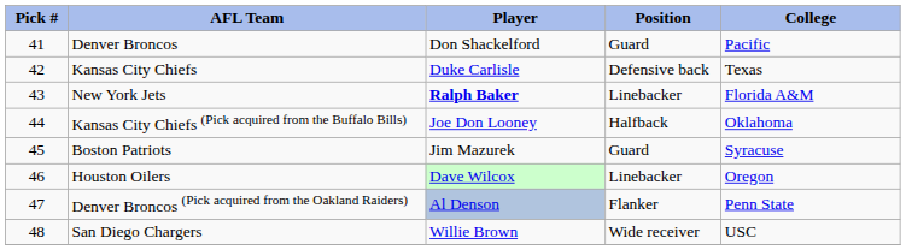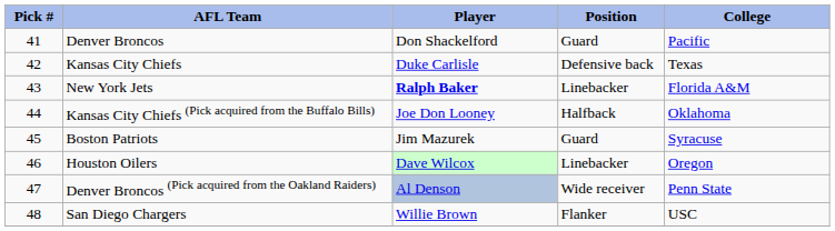Denver Broncos (Pick acquired from the Oakland Raiders) | Position: Flanker -> Wide receiver
San Diego Chargers | Position: Wide receiver -> Flanker
